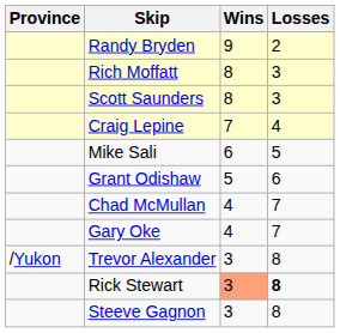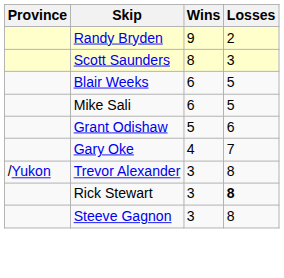- row: Rich Moffatt | 8 | 3
- row: Craig Lepine | 7 | 4
+ row: Blair Weeks | 6 | 5
- row: Chad McMullan | 4 | 7
Rick Stewart | Wins: lightsalmon background -> no background
